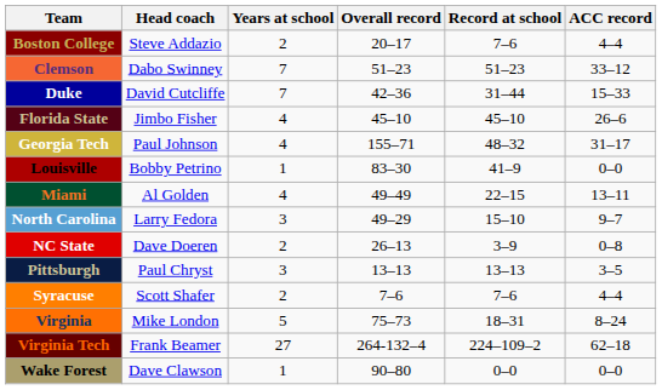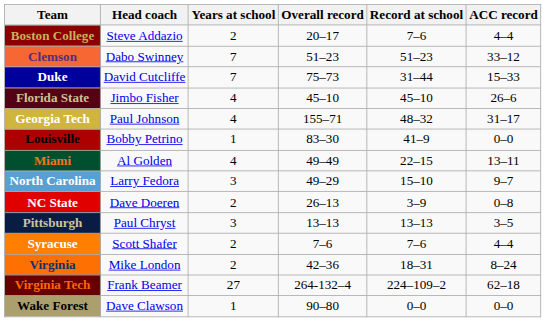Duke | Overall record: 42–36 -> 75–73
Virginia | Years at school: 5 -> 2
Virginia | Overall record: 75–73 -> 42–36
